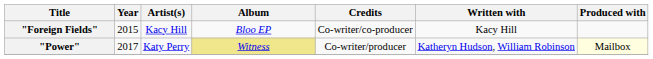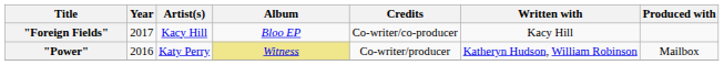"Foreign Fields" | Year: 2015 -> 2017
"Power" | Year: 2017 -> 2016
"Power" | Produced with: lightyellow background -> no background
